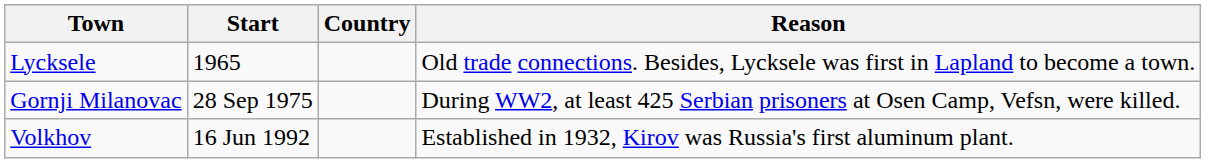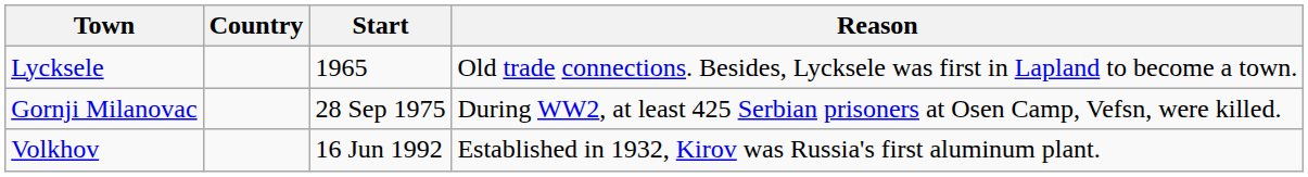columns swapped: Country <-> Start
